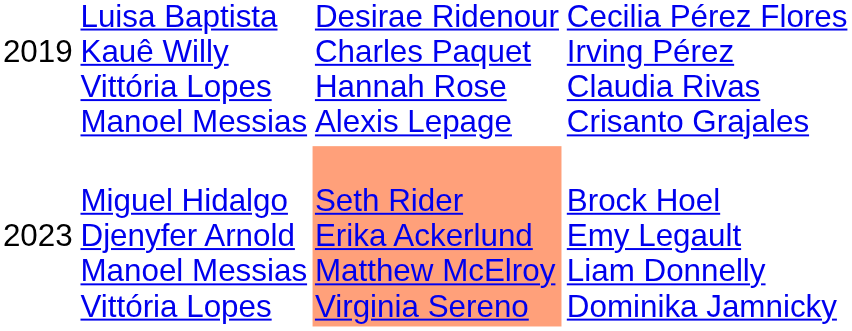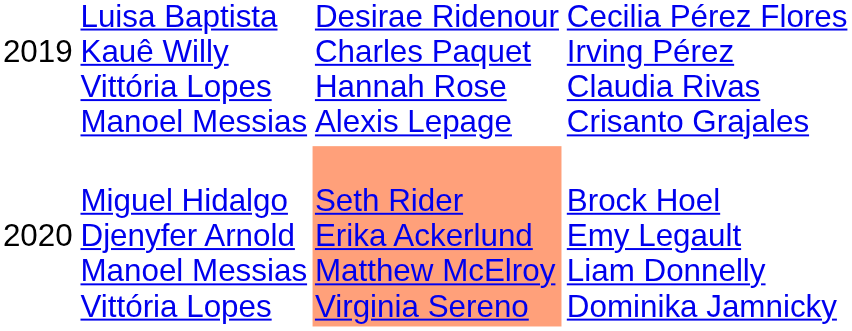Miguel Hidalgo Djenyfer Arnold Manoel Messias Vittória Lopes | column 1: 2023 -> 2020
